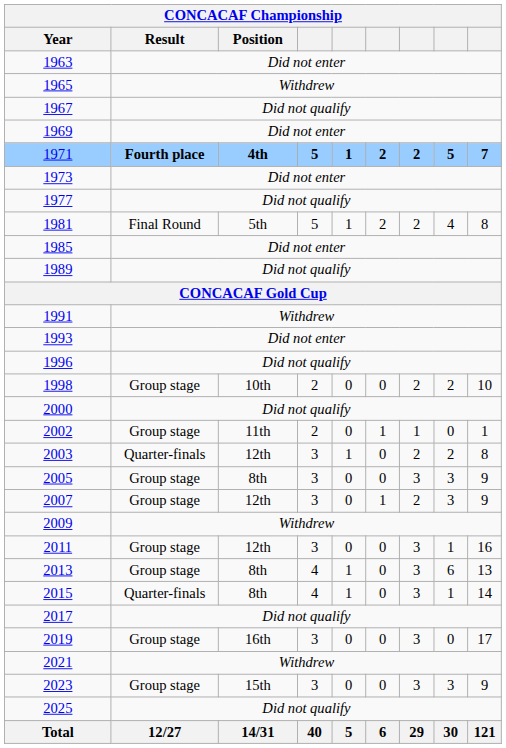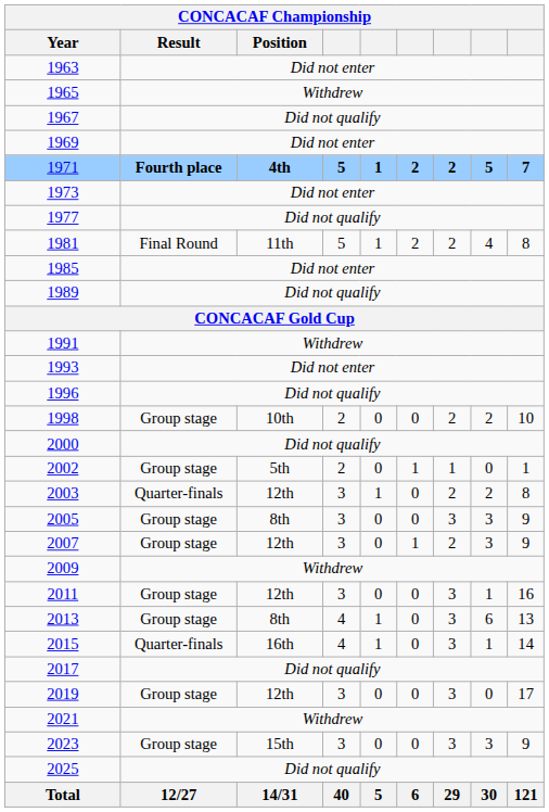1981 | CONCACAF Championship / Position: 5th -> 11th
2002 | CONCACAF Championship / Position: 11th -> 5th
2015 | CONCACAF Championship / Position: 8th -> 16th
2019 | CONCACAF Championship / Position: 16th -> 12th
